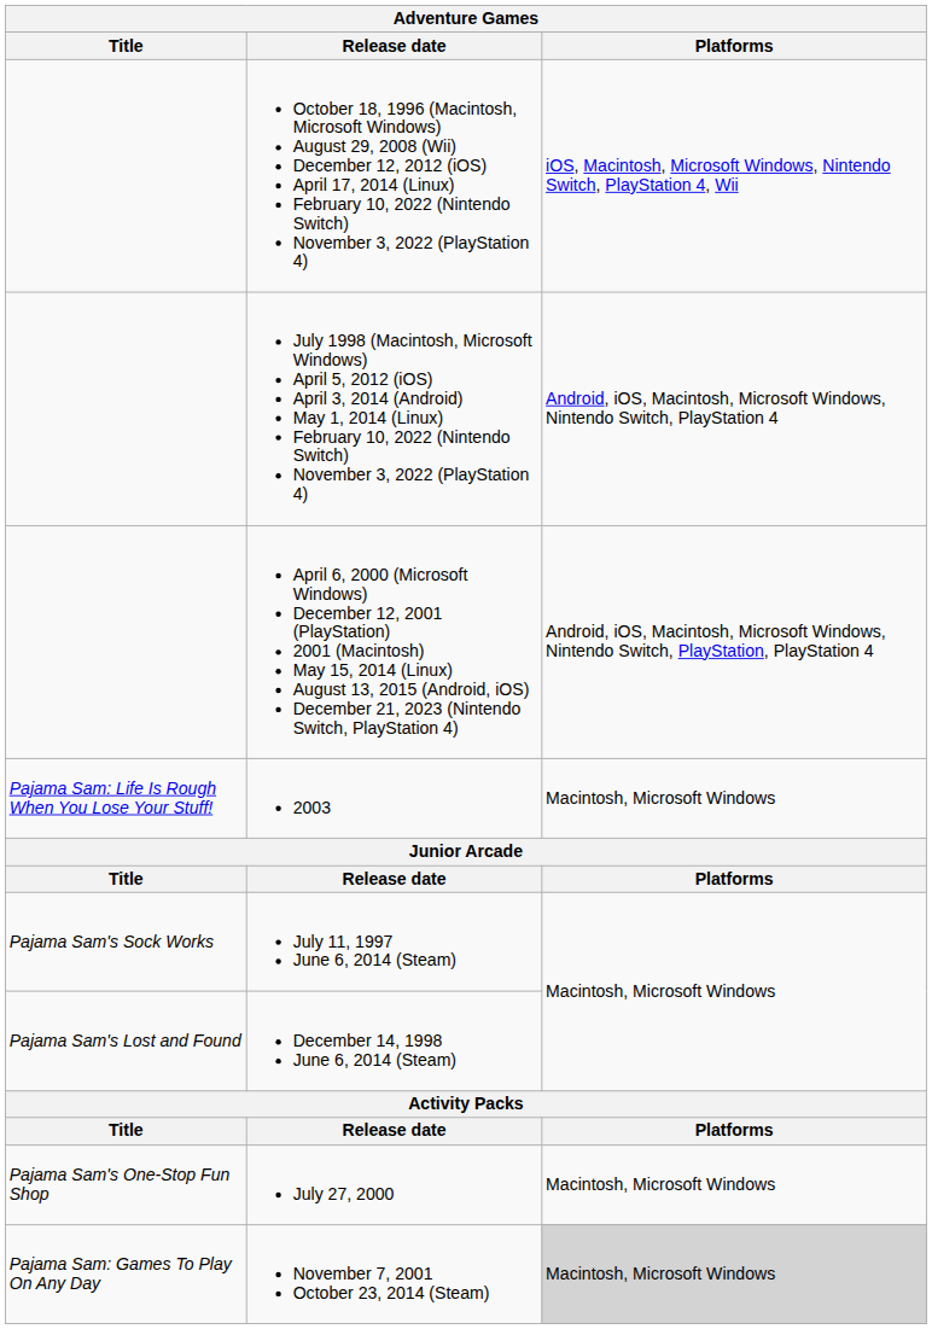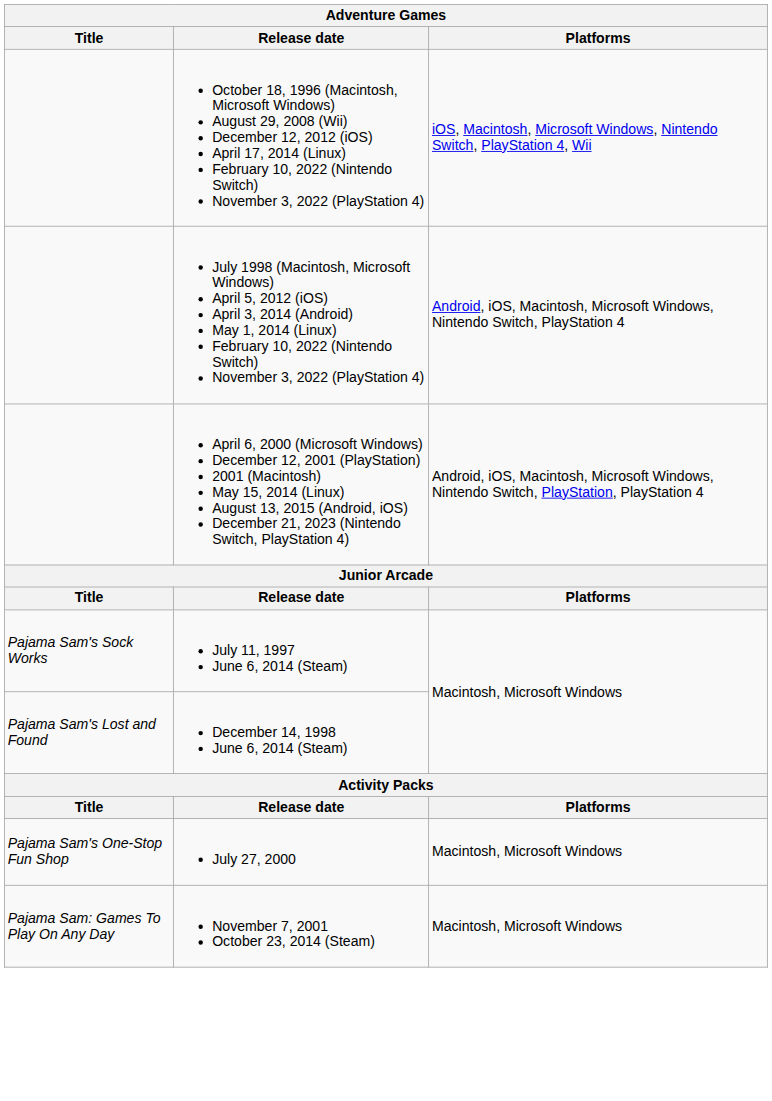- row: Pajama Sam: Life Is Rough When You Lose Your Stuff! | 2003 | Macintosh, Microsoft Windows
November 7, 2001 October 23, 2014 (Steam) | Platforms: lightgrey background -> no background
